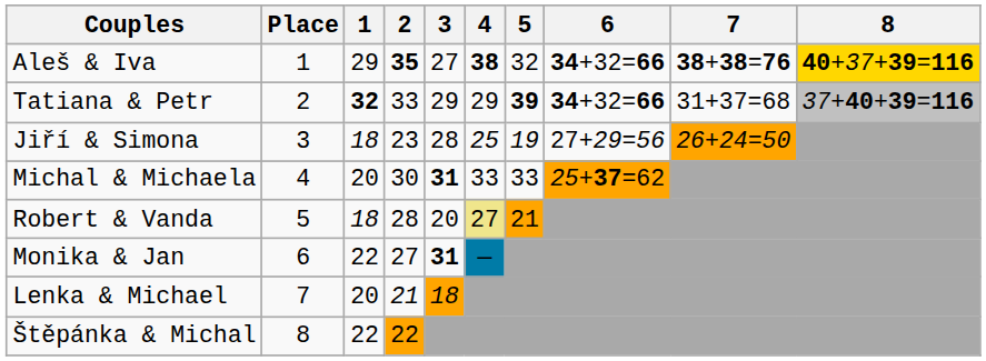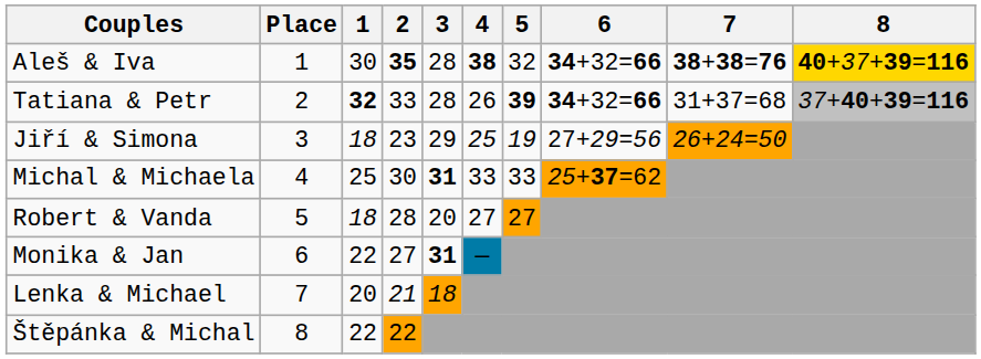Aleš & Iva | 1: 29 -> 30
Aleš & Iva | 3: 27 -> 28
Tatiana & Petr | 3: 29 -> 28
Tatiana & Petr | 4: 29 -> 26
Jiří & Simona | 3: 28 -> 29
Michal & Michaela | 1: 20 -> 25
Robert & Vanda | 4: khaki background -> no background
Robert & Vanda | 5: 21 -> 27
